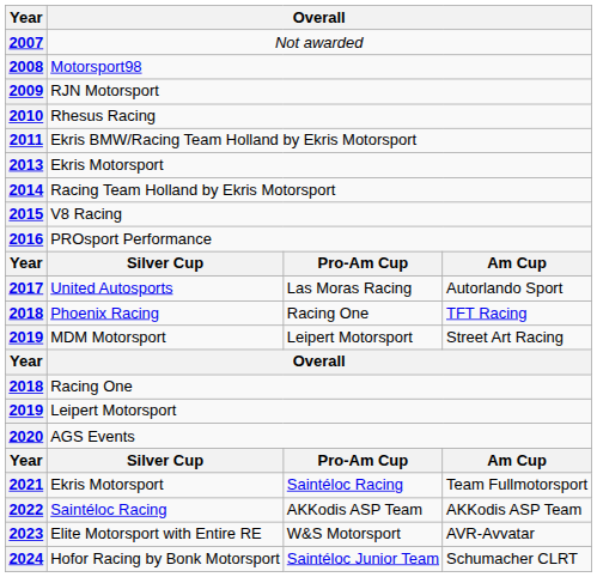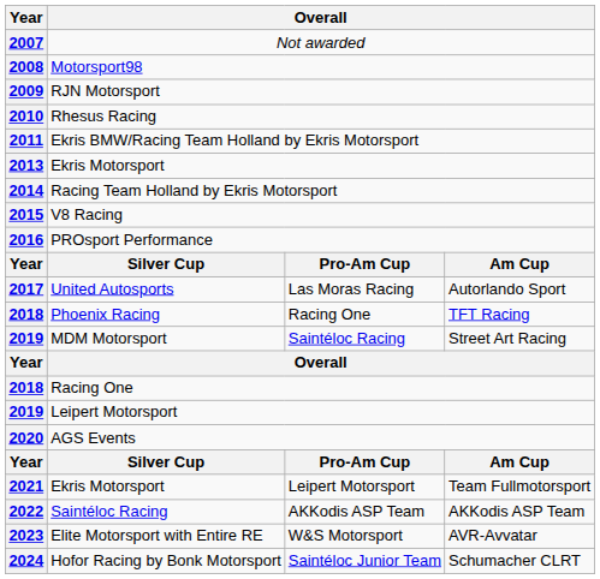Street Art Racing | column 3: Leipert Motorsport -> Saintéloc Racing
Team Fullmotorsport | column 3: Saintéloc Racing -> Leipert Motorsport
